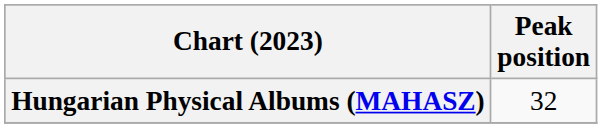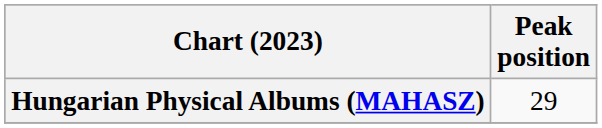Hungarian Physical Albums (MAHASZ) | Peak position: 32 -> 29
